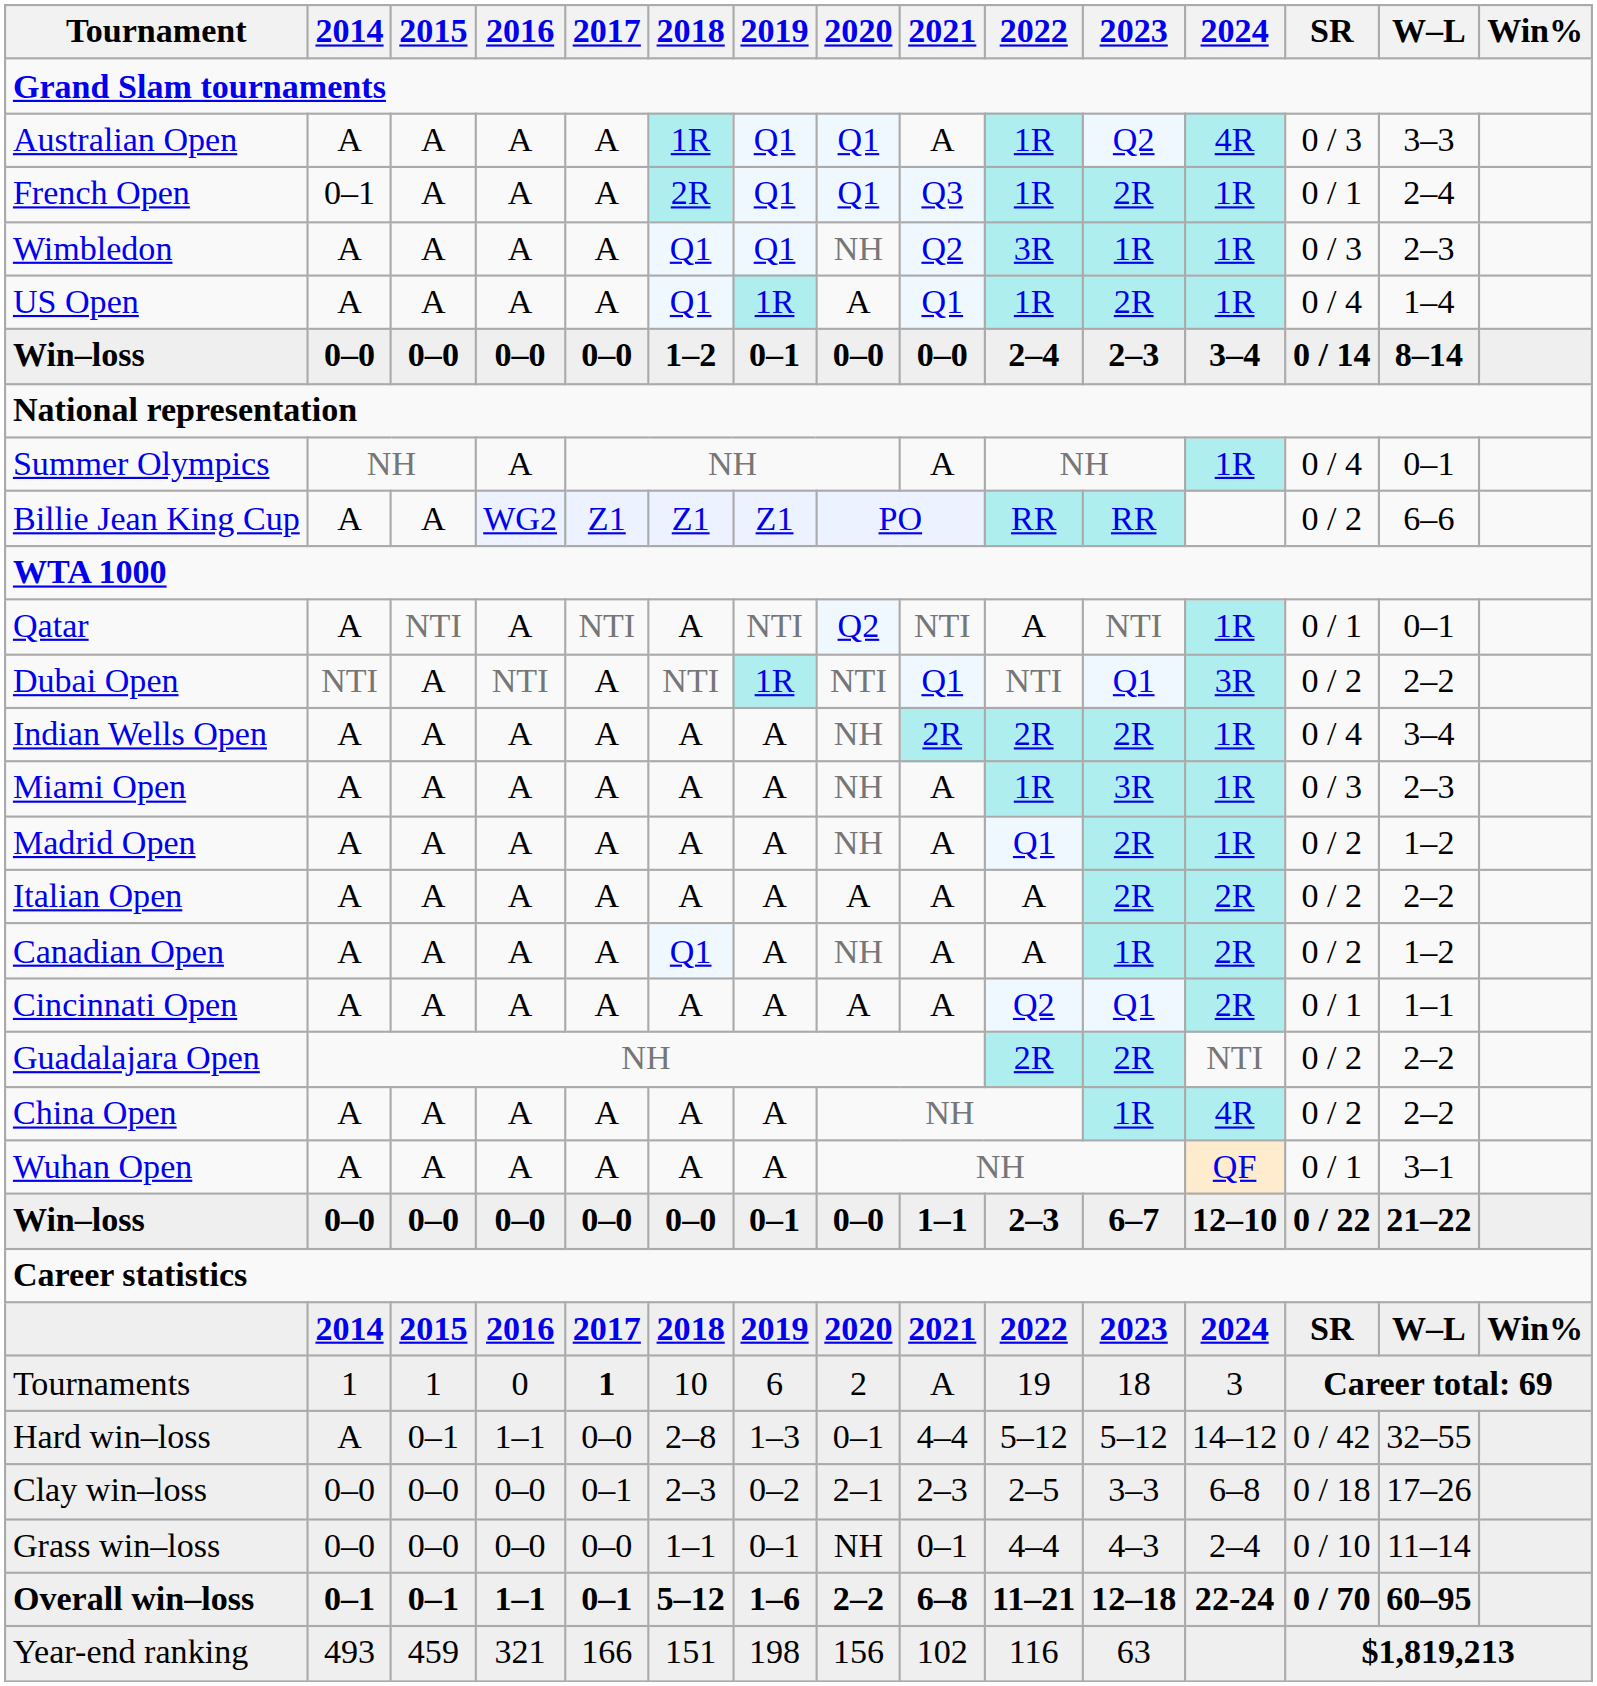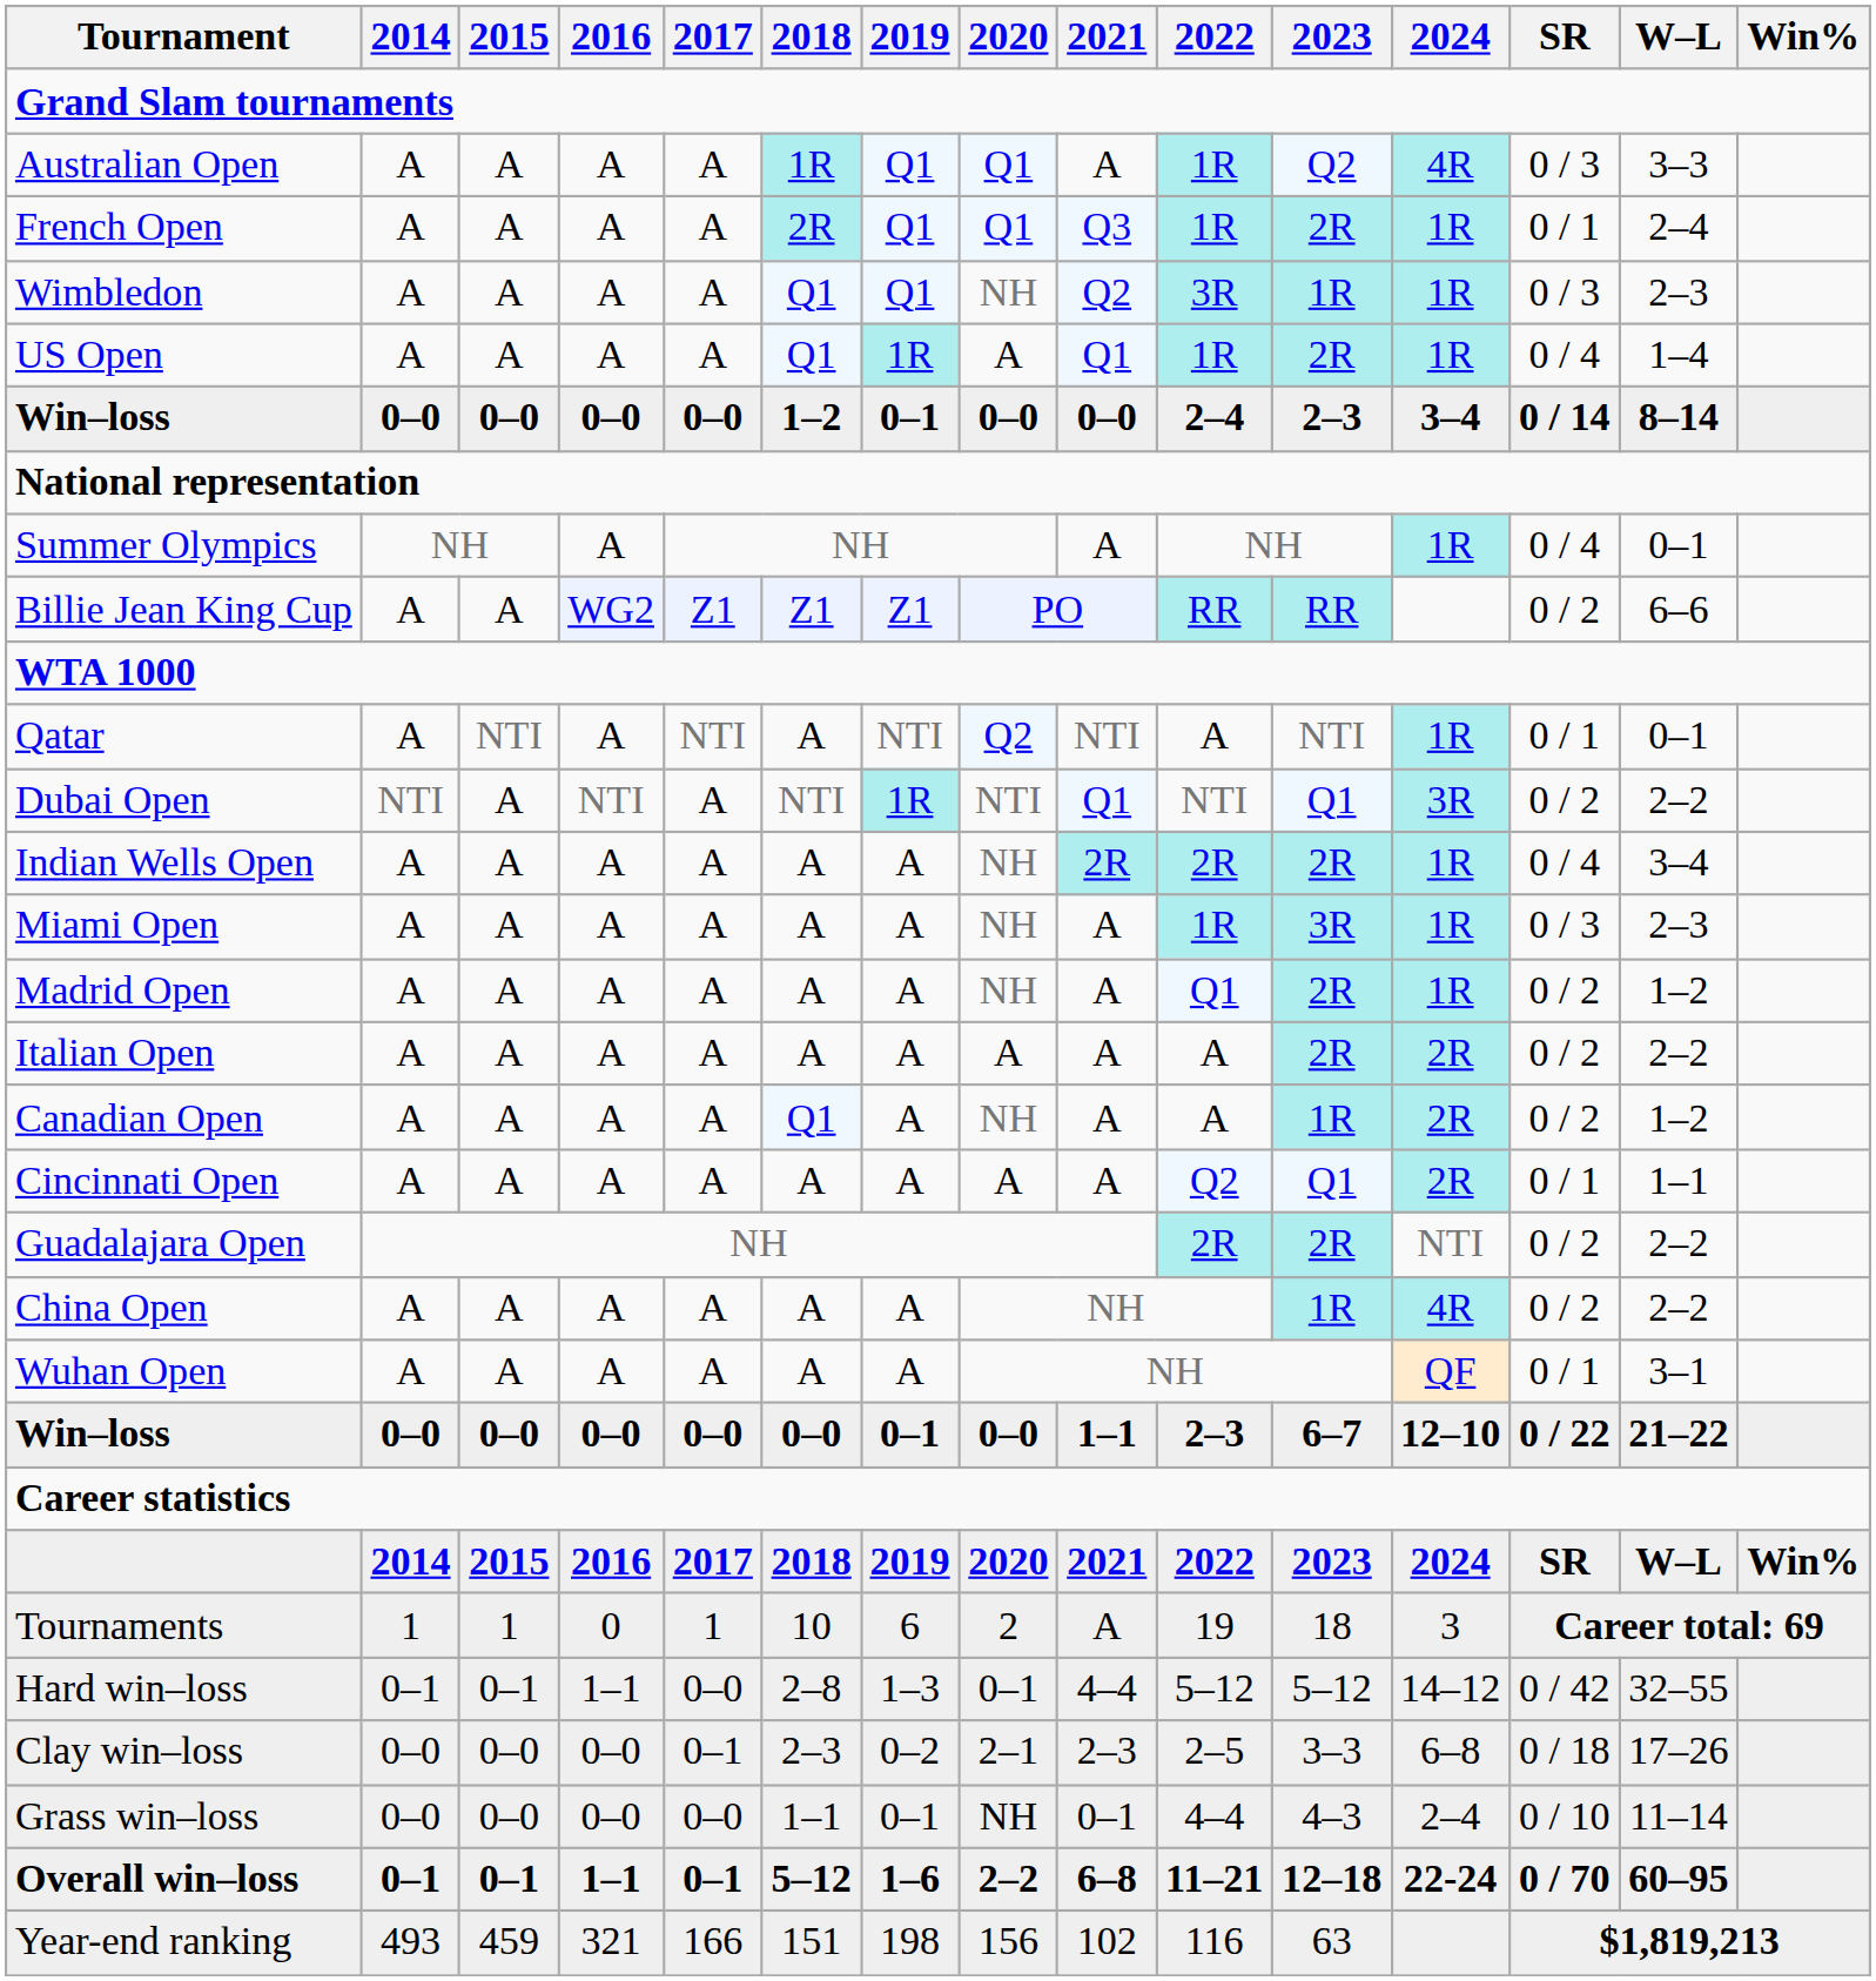French Open | 2014: 0–1 -> A
Tournaments | 2017: bold -> normal
Hard win–loss | 2014: A -> 0–1
